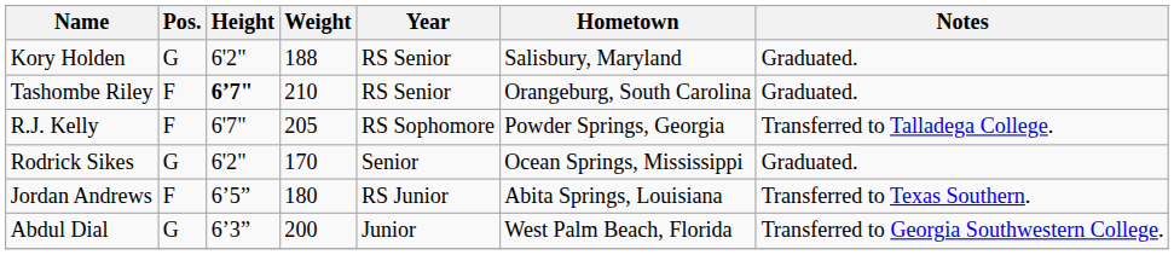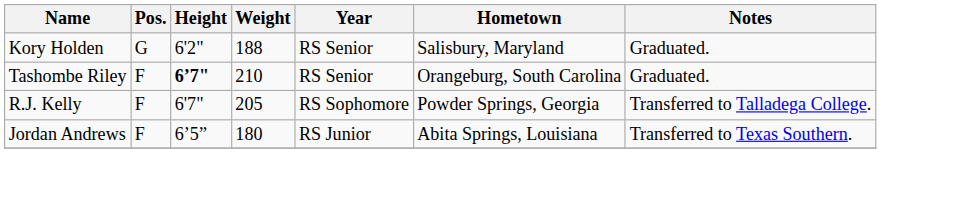- row: Rodrick Sikes | G | 6'2" | 170 | Senior | Ocean Springs, Mississippi | Graduated.
- row: Abdul Dial | G | 6’3” | 200 | Junior | West Palm Beach, Florida | Transferred to Georgia Southwestern College.
